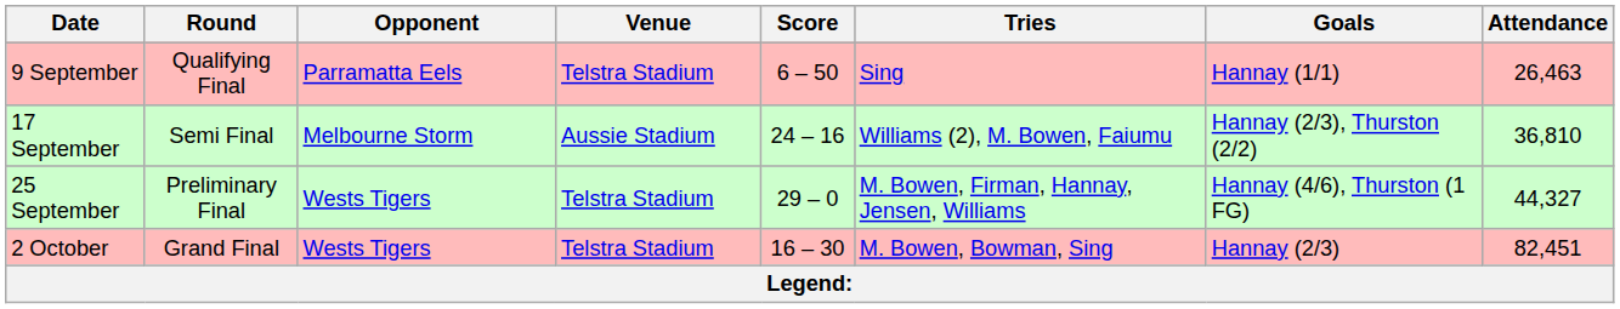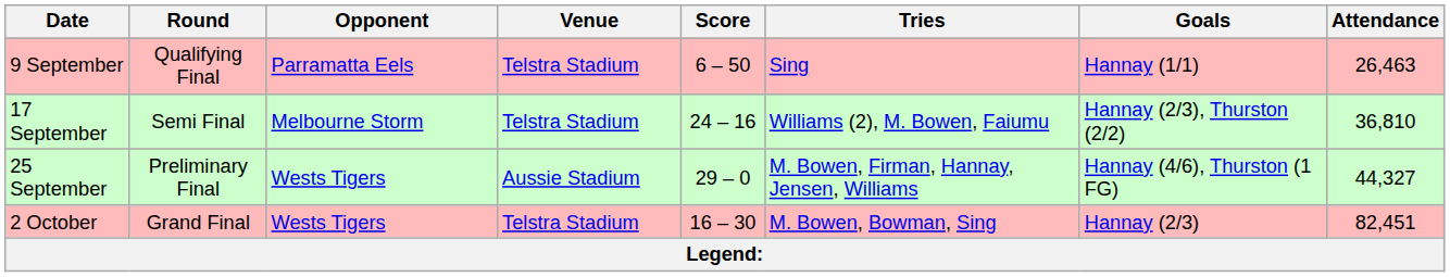17 September | Venue: Aussie Stadium -> Telstra Stadium
25 September | Venue: Telstra Stadium -> Aussie Stadium
